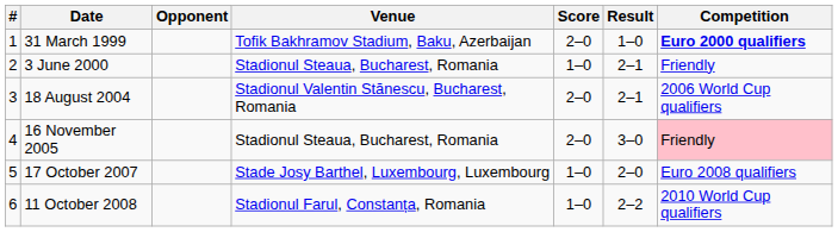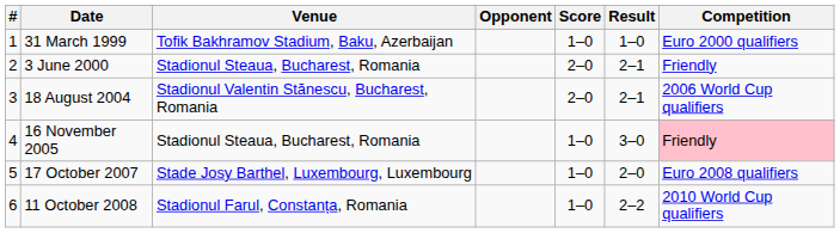columns swapped: Venue <-> Opponent
31 March 1999 | Score: 2–0 -> 1–0
31 March 1999 | Competition: bold -> normal
3 June 2000 | Score: 1–0 -> 2–0
16 November 2005 | Score: 2–0 -> 1–0
